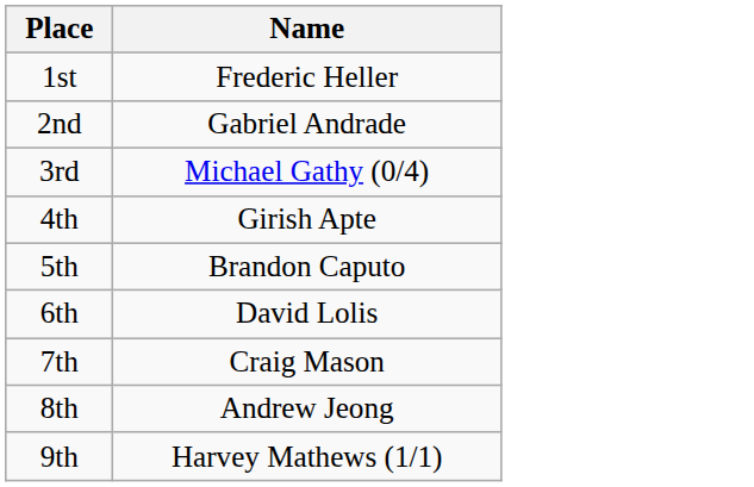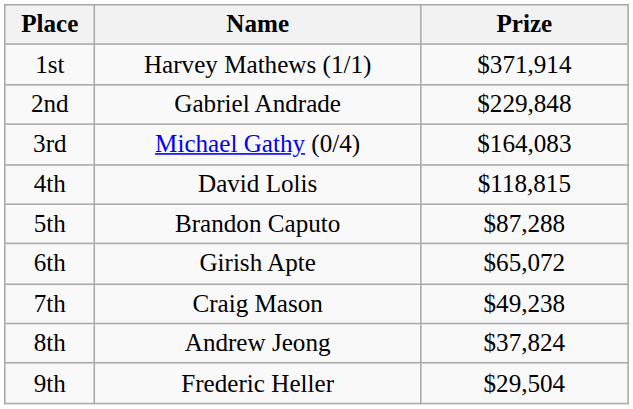+ column: Prize | $371,914 | $229,848 | $164,083 | $118,815 | $87,288 | $65,072 | $49,238 | $37,824 | $29,504
1st | Name: Frederic Heller -> Harvey Mathews (1/1)
4th | Name: Girish Apte -> David Lolis
6th | Name: David Lolis -> Girish Apte
9th | Name: Harvey Mathews (1/1) -> Frederic Heller
